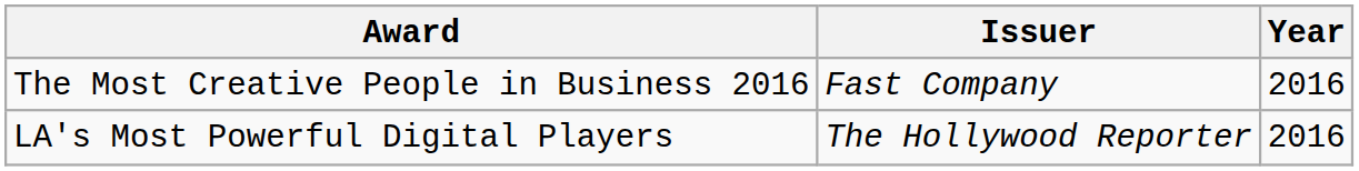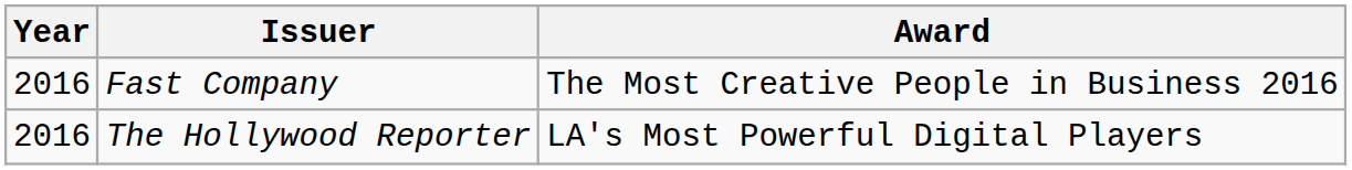columns swapped: Year <-> Award
